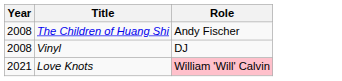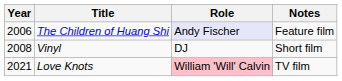+ column: Notes | Feature film | Short film | TV film
The Children of Huang Shi | Year: 2008 -> 2006
The Children of Huang Shi | Role: no background -> lavender background
